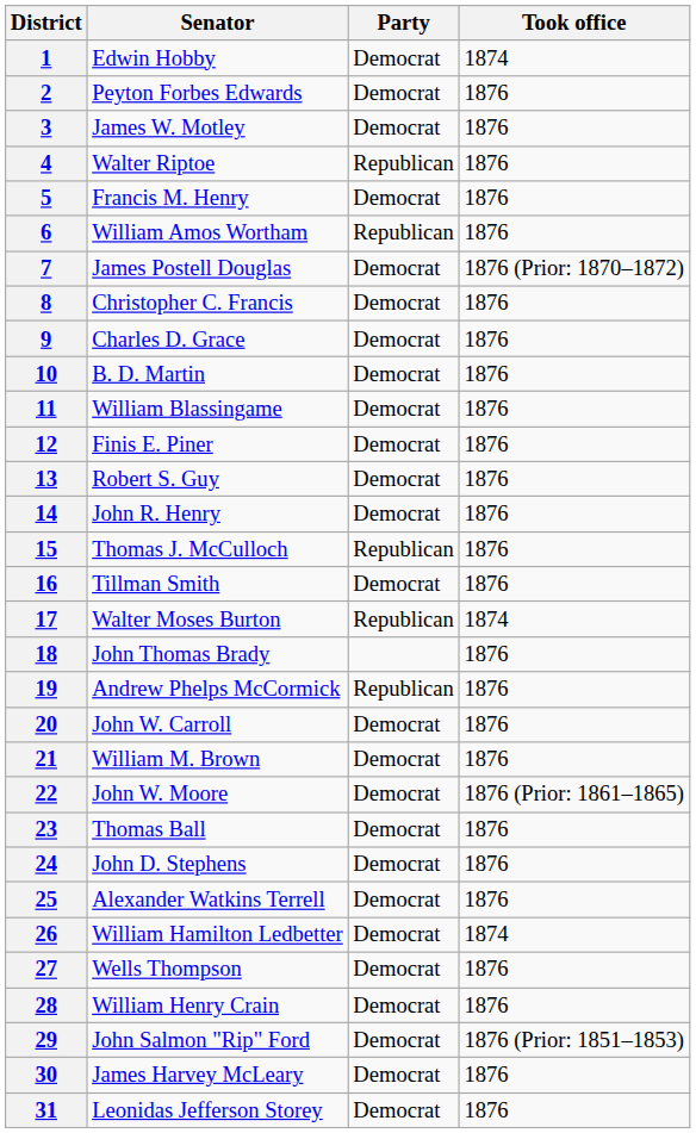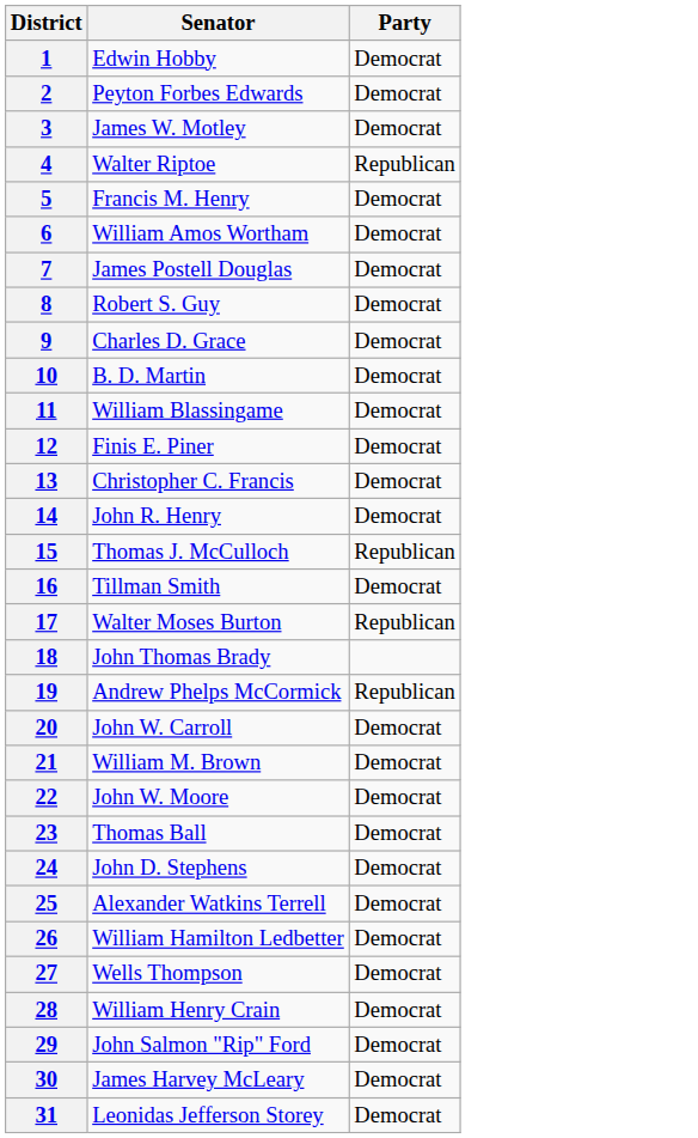- column: Took office | 1874 | 1876 | 1876 | 1876 | 1876 | 1876 | 1876 (Prior: 1870–1872) | 1876 | 1876 | 1876 | 1876 | 1876 | 1876 | 1876 | 1876 | 1876 | 1874 | 1876 | 1876 | 1876 | 1876 | 1876 (Prior: 1861–1865) | 1876 | 1876 | 1876 | 1874 | 1876 | 1876 | 1876 (Prior: 1851–1853) | 1876 | 1876
6 | Party: Republican -> Democrat
8 | Senator: Christopher C. Francis -> Robert S. Guy
13 | Senator: Robert S. Guy -> Christopher C. Francis
